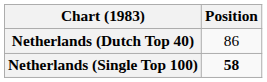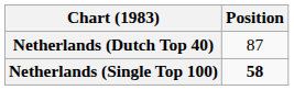Netherlands (Dutch Top 40) | Position: 86 -> 87
